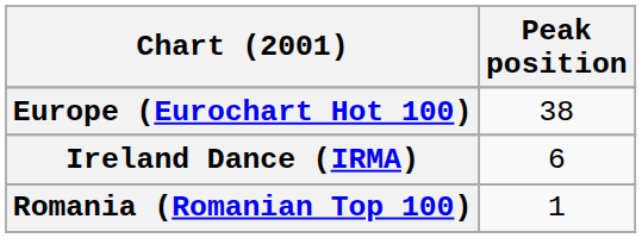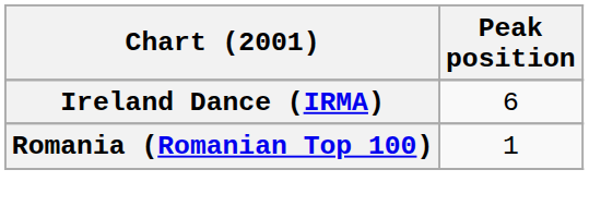- row: Europe (Eurochart Hot 100) | 38
